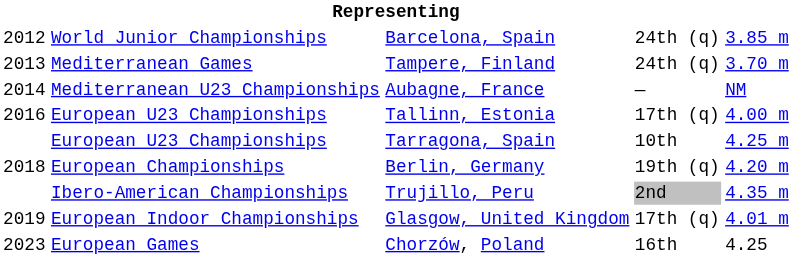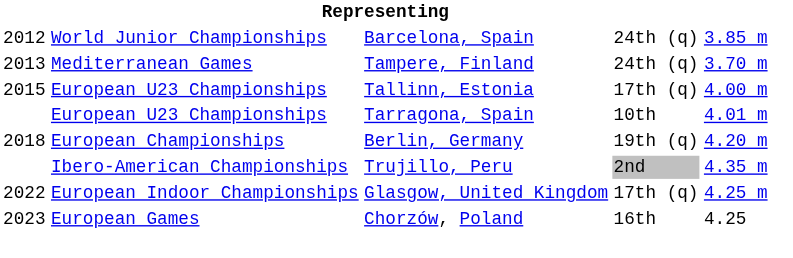- row: 2014 | Mediterranean U23 Championships | Aubagne, France | — | NM
Tallinn, Estonia | column 1: 2016 -> 2015
Tarragona, Spain | column 5: 4.25 m -> 4.01 m
Glasgow, United Kingdom | column 1: 2019 -> 2022
Glasgow, United Kingdom | column 5: 4.01 m -> 4.25 m
